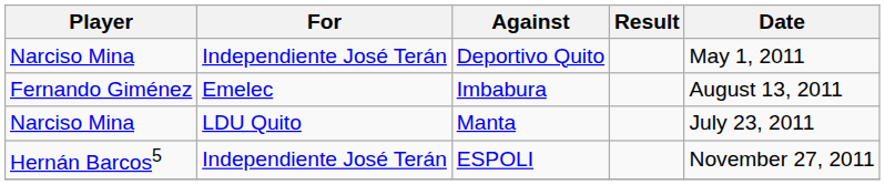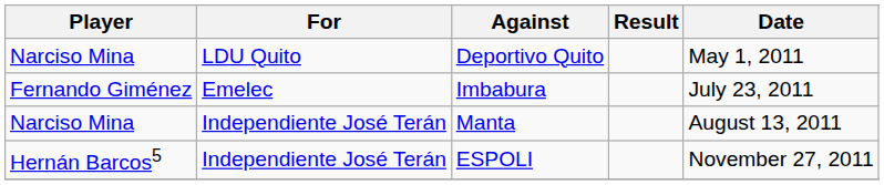Deportivo Quito | For: Independiente José Terán -> LDU Quito
Imbabura | Date: August 13, 2011 -> July 23, 2011
Manta | For: LDU Quito -> Independiente José Terán
Manta | Date: July 23, 2011 -> August 13, 2011
